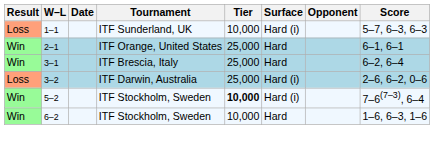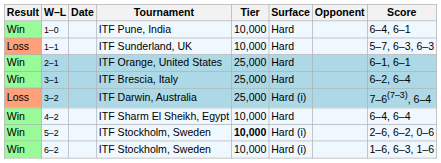+ row: Win | 1–0 | ITF Pune, India | 10,000 | Hard | 6–4, 6–1
1–1 | Surface: Hard (i) -> Hard
3–2 | Score: 2–6, 6–2, 0–6 -> 7–6(7–3), 6–4
+ row: Win | 4–2 | ITF Sharm El Sheikh, Egypt | 10,000 | Hard | 6–4, 6–4
5–2 | Score: 7–6(7–3), 6–4 -> 2–6, 6–2, 0–6
6–2 | Surface: Hard -> Hard (i)
